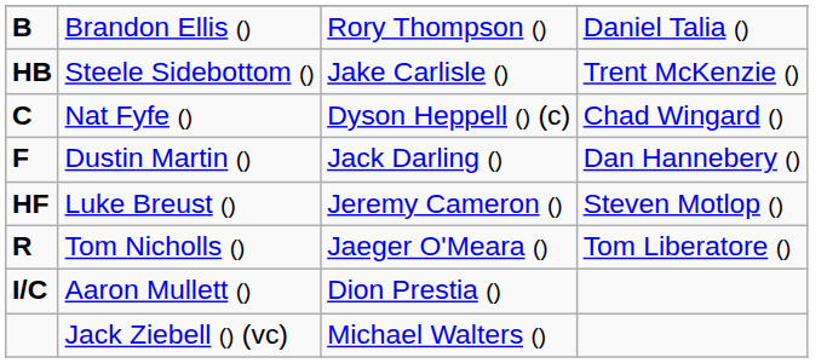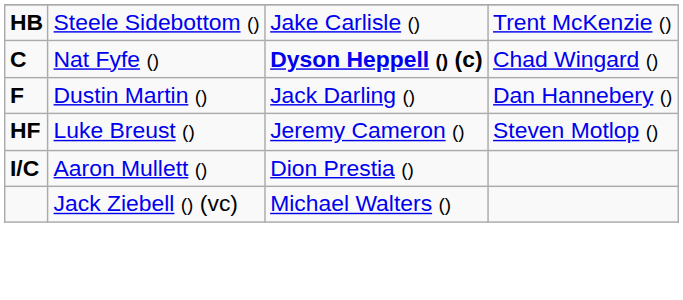- row: B | Brandon Ellis () | Rory Thompson () | Daniel Talia ()
Nat Fyfe () | column 3: normal -> bold
- row: R | Tom Nicholls () | Jaeger O'Meara () | Tom Liberatore ()
